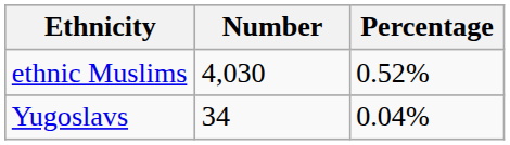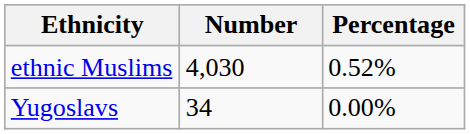Yugoslavs | Percentage: 0.04% -> 0.00%
